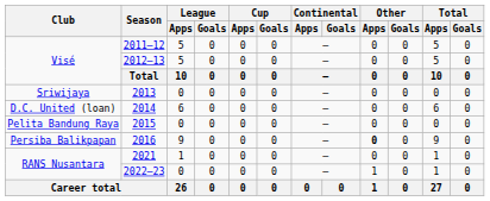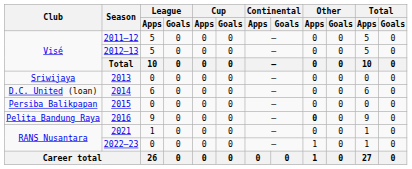2015 | Club: Pelita Bandung Raya -> Persiba Balikpapan
2016 | Club: Persiba Balikpapan -> Pelita Bandung Raya
